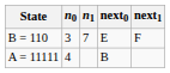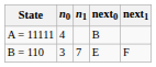rows swapped: A = 11111 <-> B = 110
